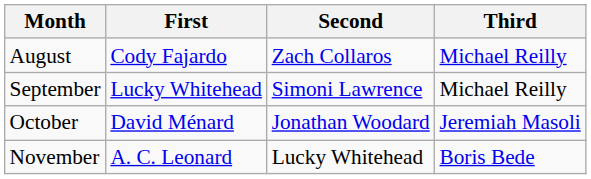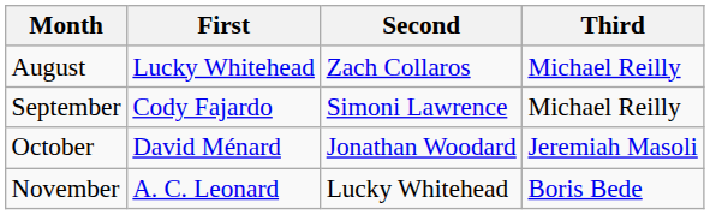August | First: Cody Fajardo -> Lucky Whitehead
September | First: Lucky Whitehead -> Cody Fajardo
